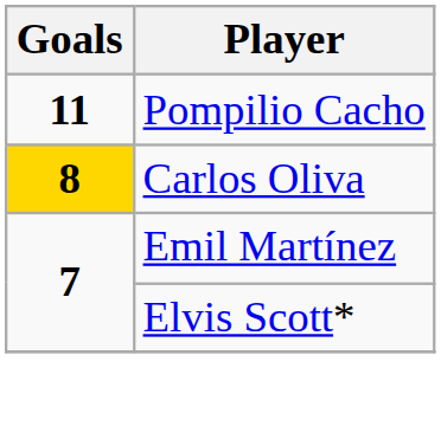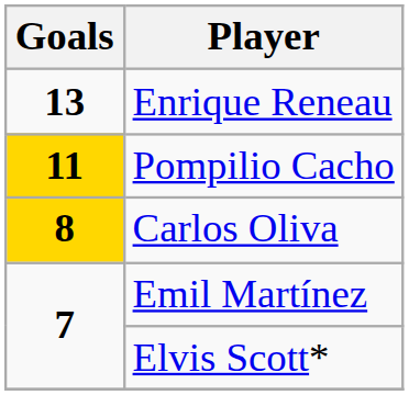+ row: 13 | Enrique Reneau
Pompilio Cacho | Goals: no background -> gold background
